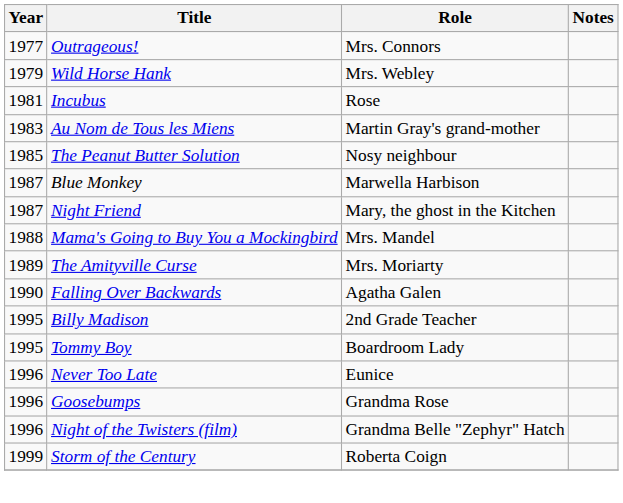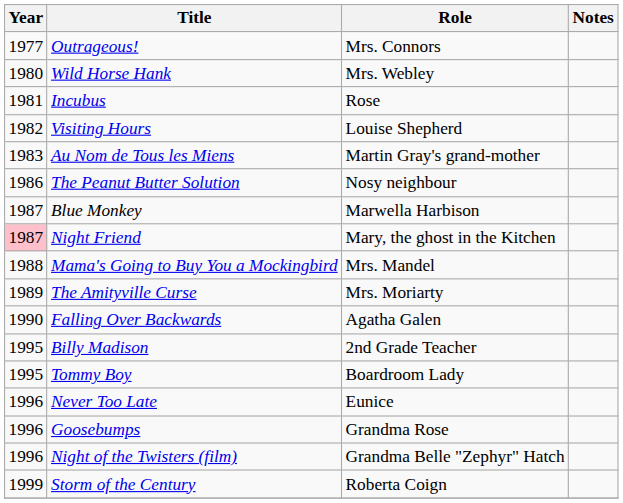Wild Horse Hank | Year: 1979 -> 1980
+ row: 1982 | Visiting Hours | Louise Shepherd
The Peanut Butter Solution | Year: 1985 -> 1986
Night Friend | Year: no background -> pink background
